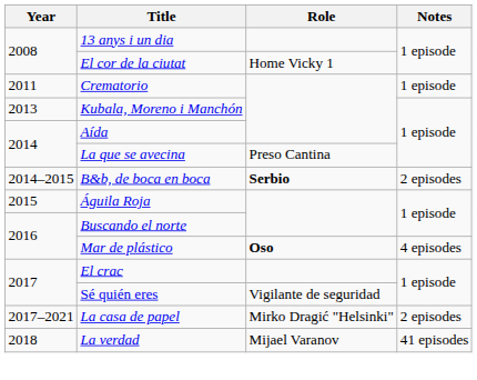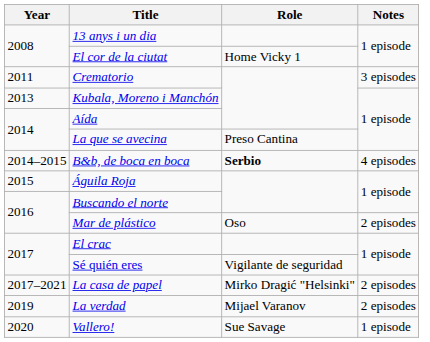Crematorio | Notes: 1 episode -> 3 episodes
B&b, de boca en boca | Notes: 2 episodes -> 4 episodes
Mar de plástico | Role: bold -> normal
Mar de plástico | Notes: 4 episodes -> 2 episodes
La verdad | Year: 2018 -> 2019
La verdad | Notes: 41 episodes -> 2 episodes
+ row: 2020 | Vallero! | Sue Savage | 1 episode
